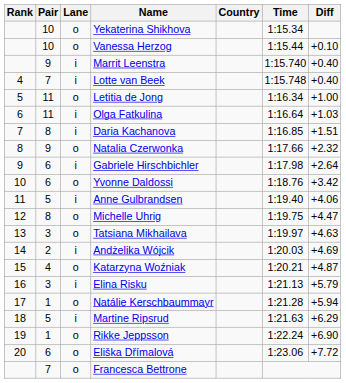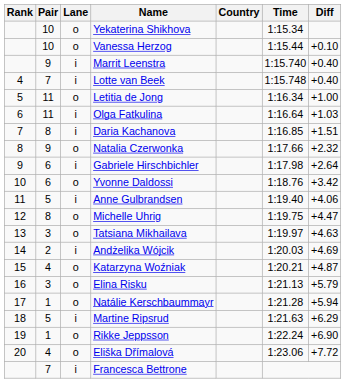Elina Risku | Lane: i -> o
Eliška Dřímalová | Pair: 6 -> 4
Francesca Bettrone | Lane: o -> i
